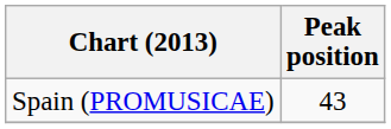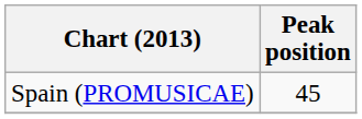Spain (PROMUSICAE) | Peak position: 43 -> 45
